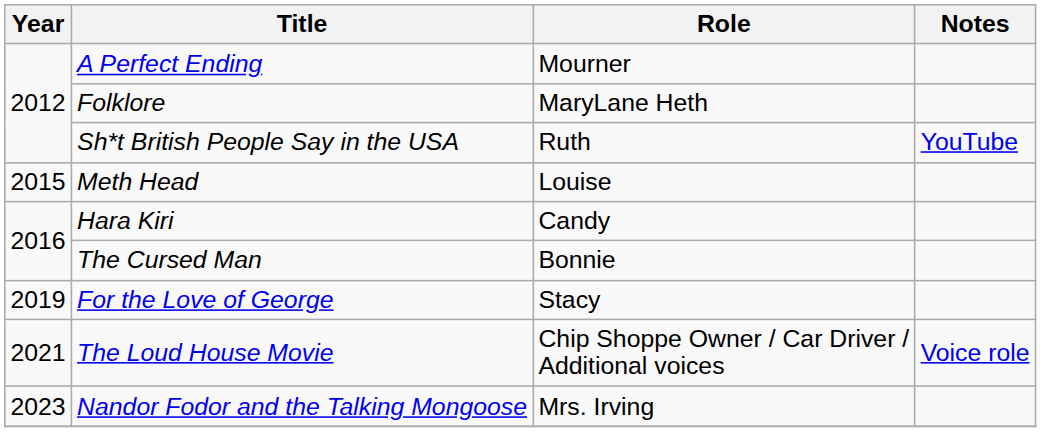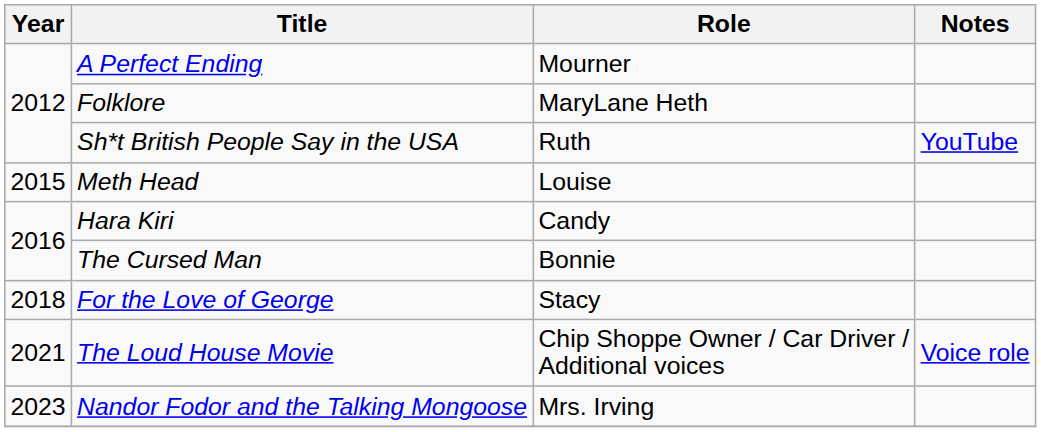For the Love of George | Year: 2019 -> 2018
